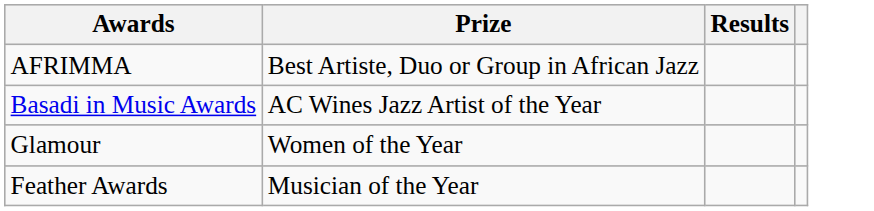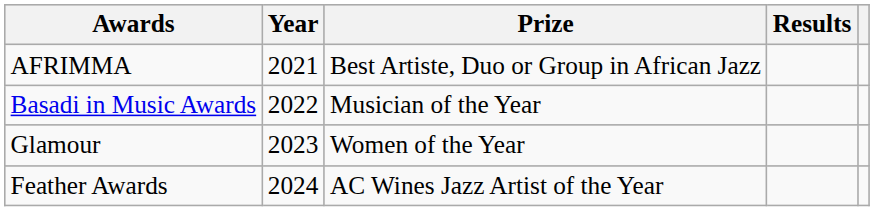+ column: Year | 2021 | 2022 | 2023 | 2024
Basadi in Music Awards | Prize: AC Wines Jazz Artist of the Year -> Musician of the Year
Feather Awards | Prize: Musician of the Year -> AC Wines Jazz Artist of the Year
